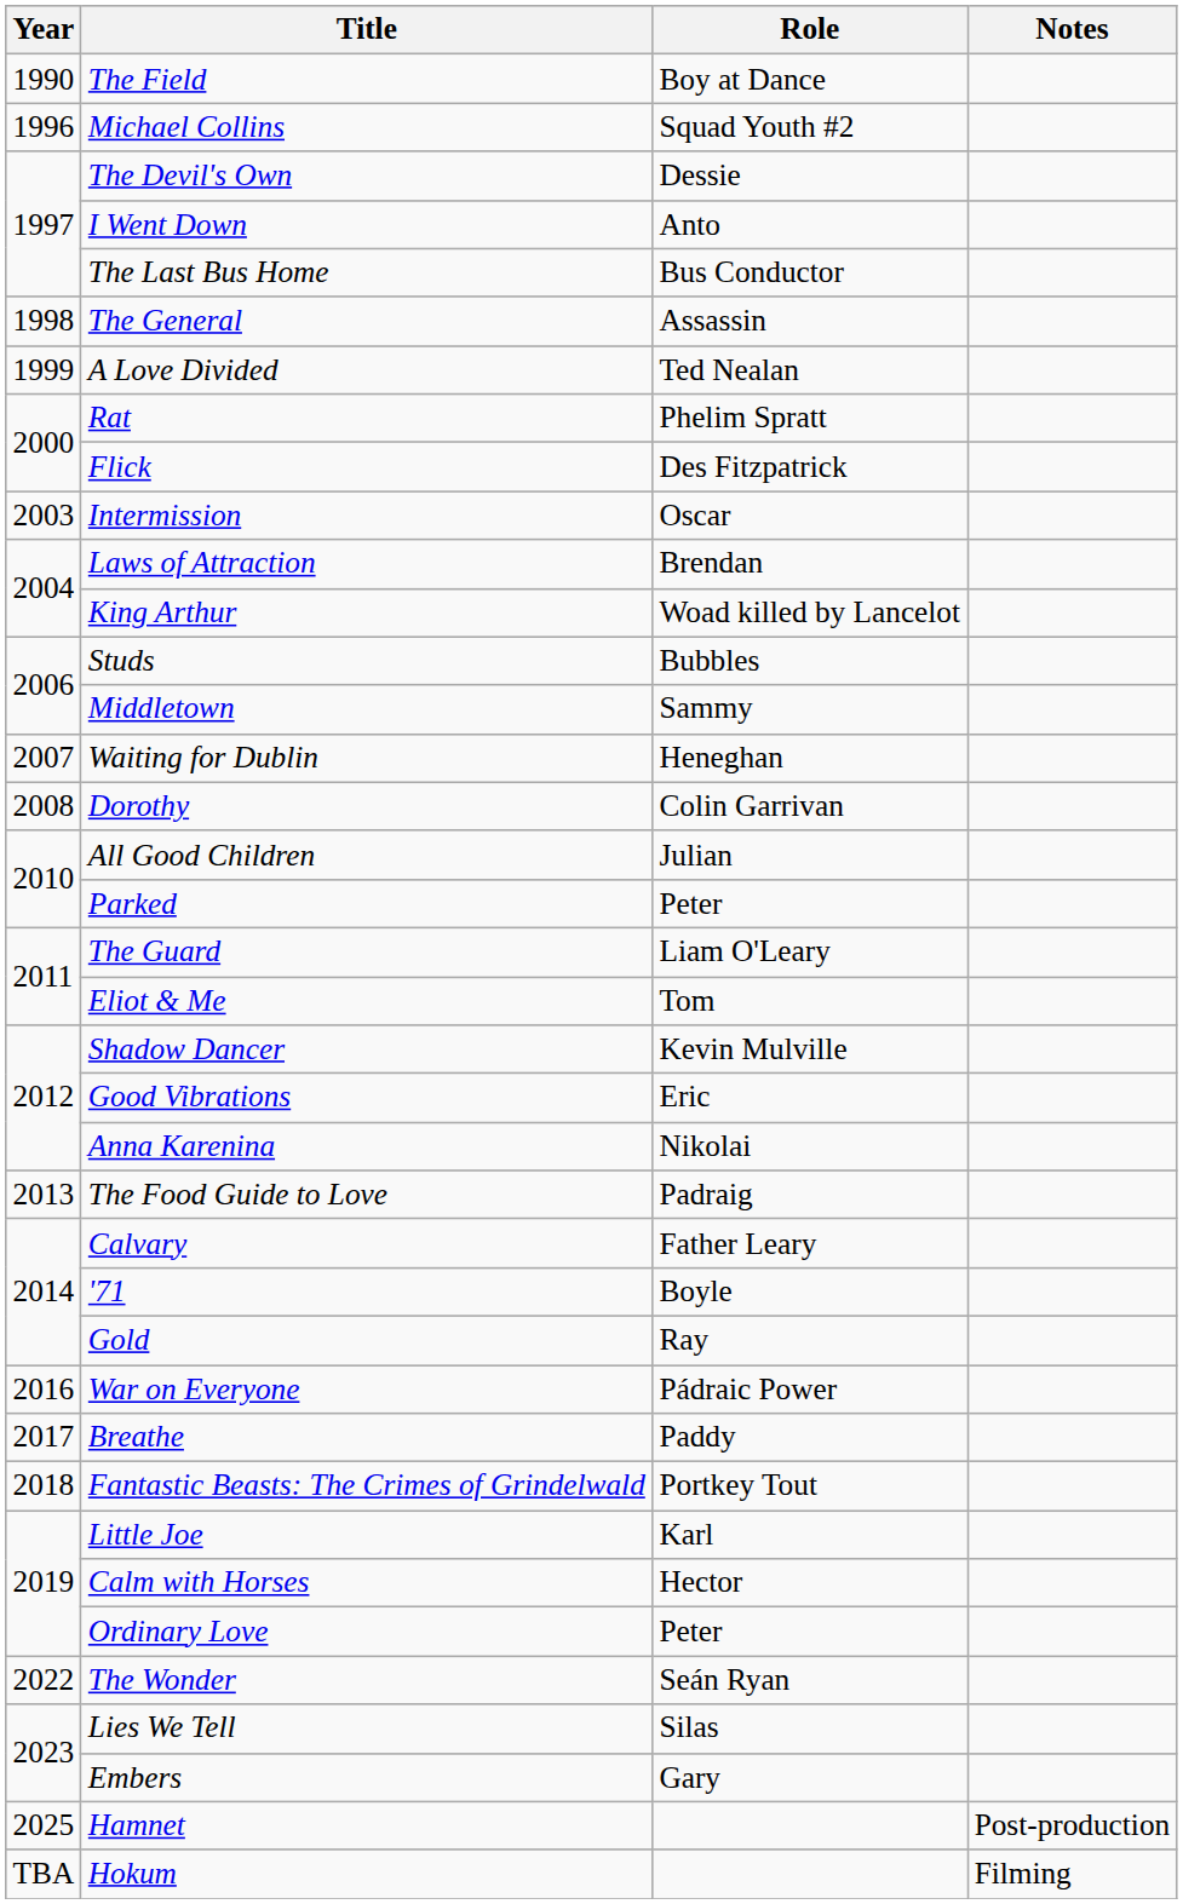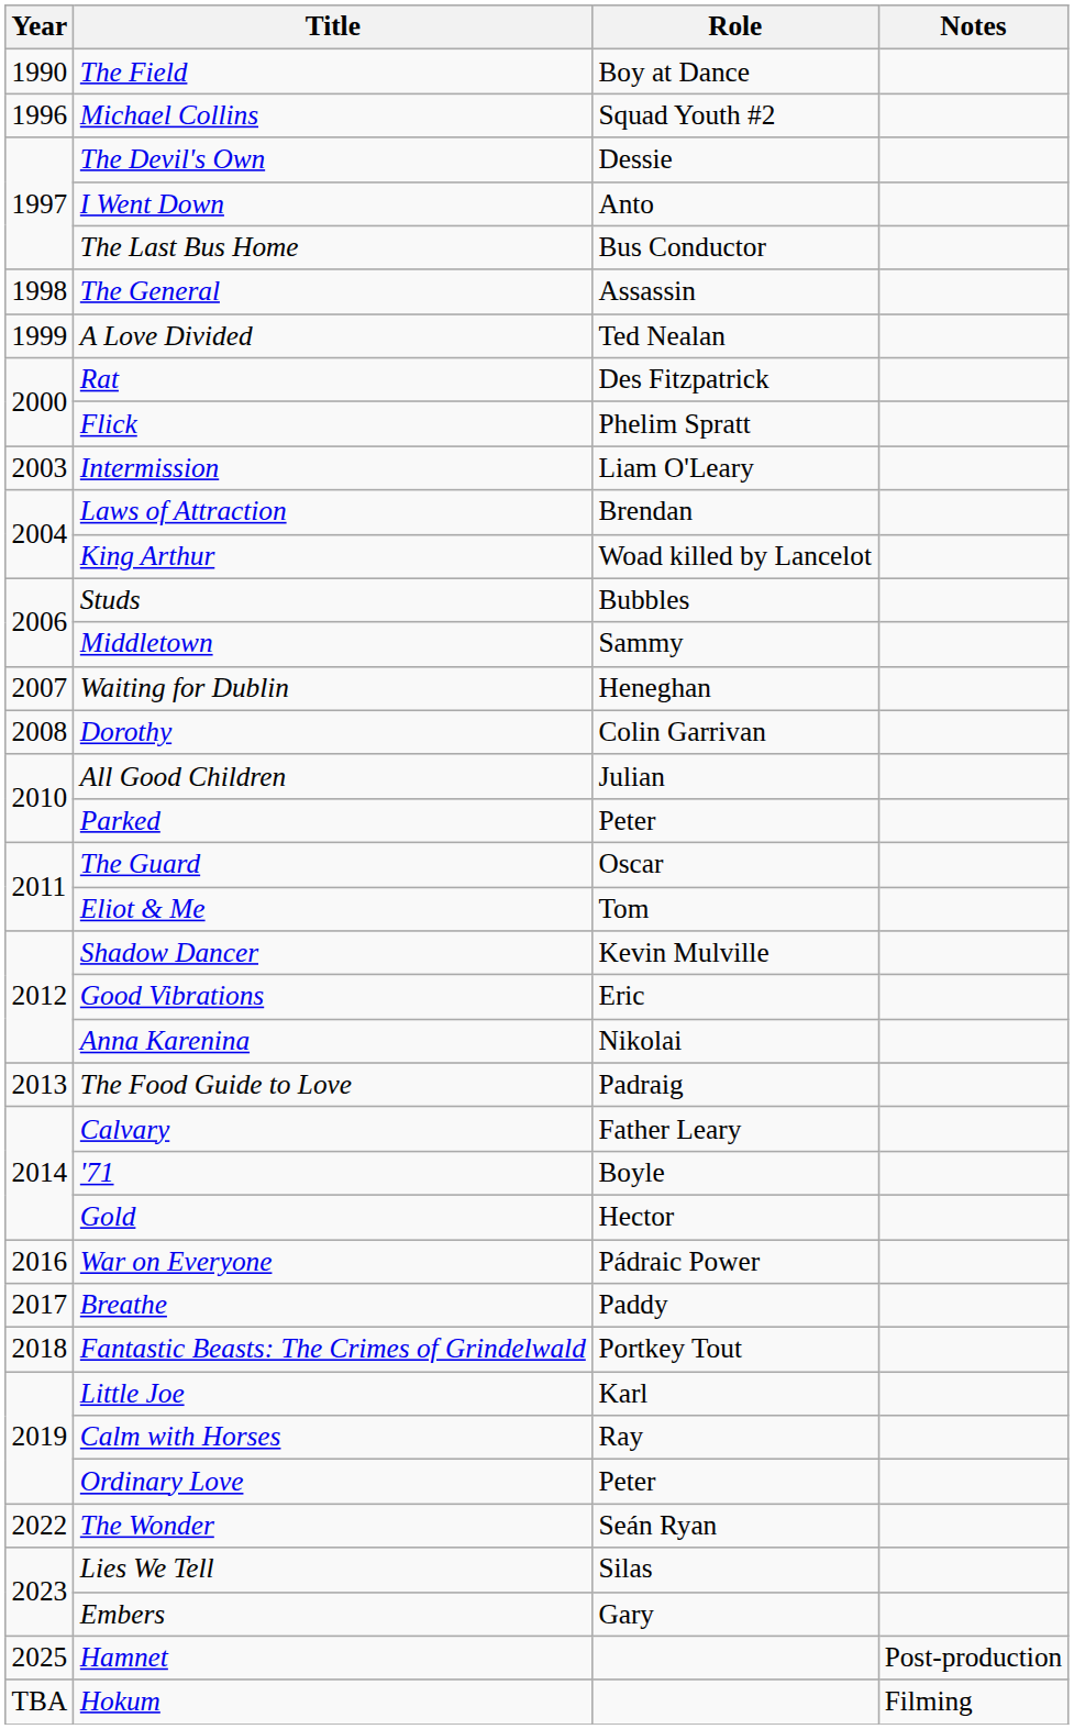Rat | Role: Phelim Spratt -> Des Fitzpatrick
Flick | Role: Des Fitzpatrick -> Phelim Spratt
Intermission | Role: Oscar -> Liam O'Leary
The Guard | Role: Liam O'Leary -> Oscar
Gold | Role: Ray -> Hector
Calm with Horses | Role: Hector -> Ray
